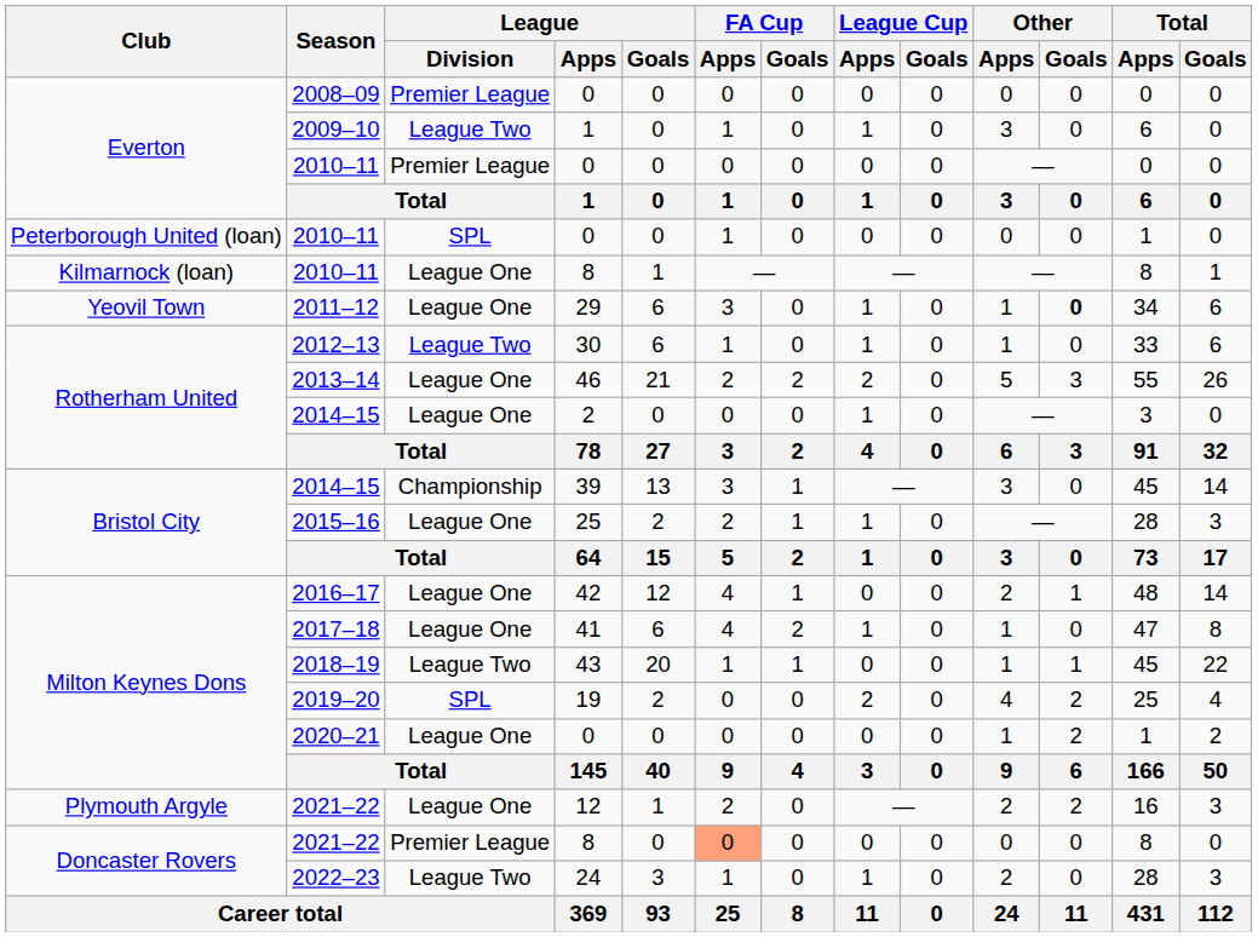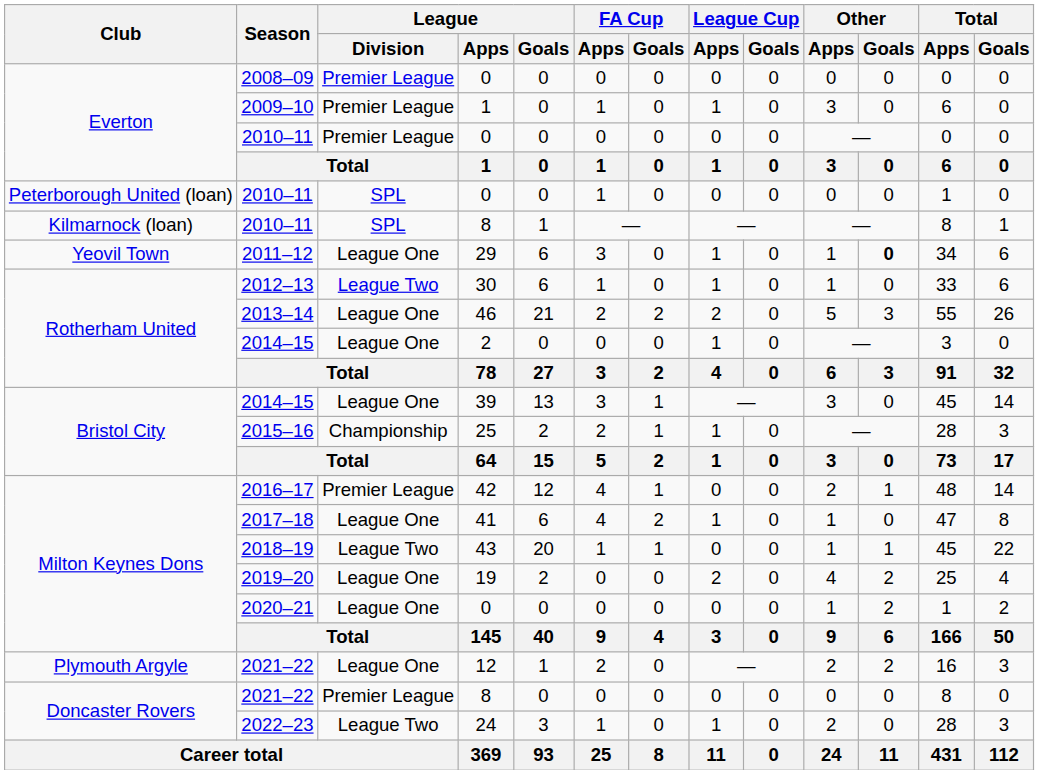2009–10 | League / Division: League Two -> Premier League
Kilmarnock (loan) / 2010–11 | League / Division: League One -> SPL
Bristol City / 2014–15 | League / Division: Championship -> League One
2015–16 | League / Division: League One -> Championship
2016–17 | League / Division: League One -> Premier League
2019–20 | League / Division: SPL -> League One
Doncaster Rovers / 2021–22 | FA Cup / Apps: lightsalmon background -> no background
